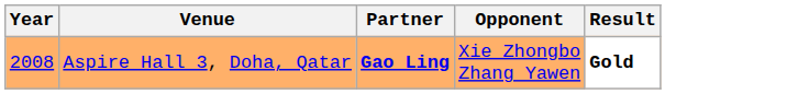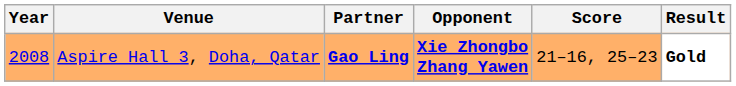+ column: Score | 21–16, 25–23
Aspire Hall 3, Doha, Qatar | Opponent: normal -> bold
